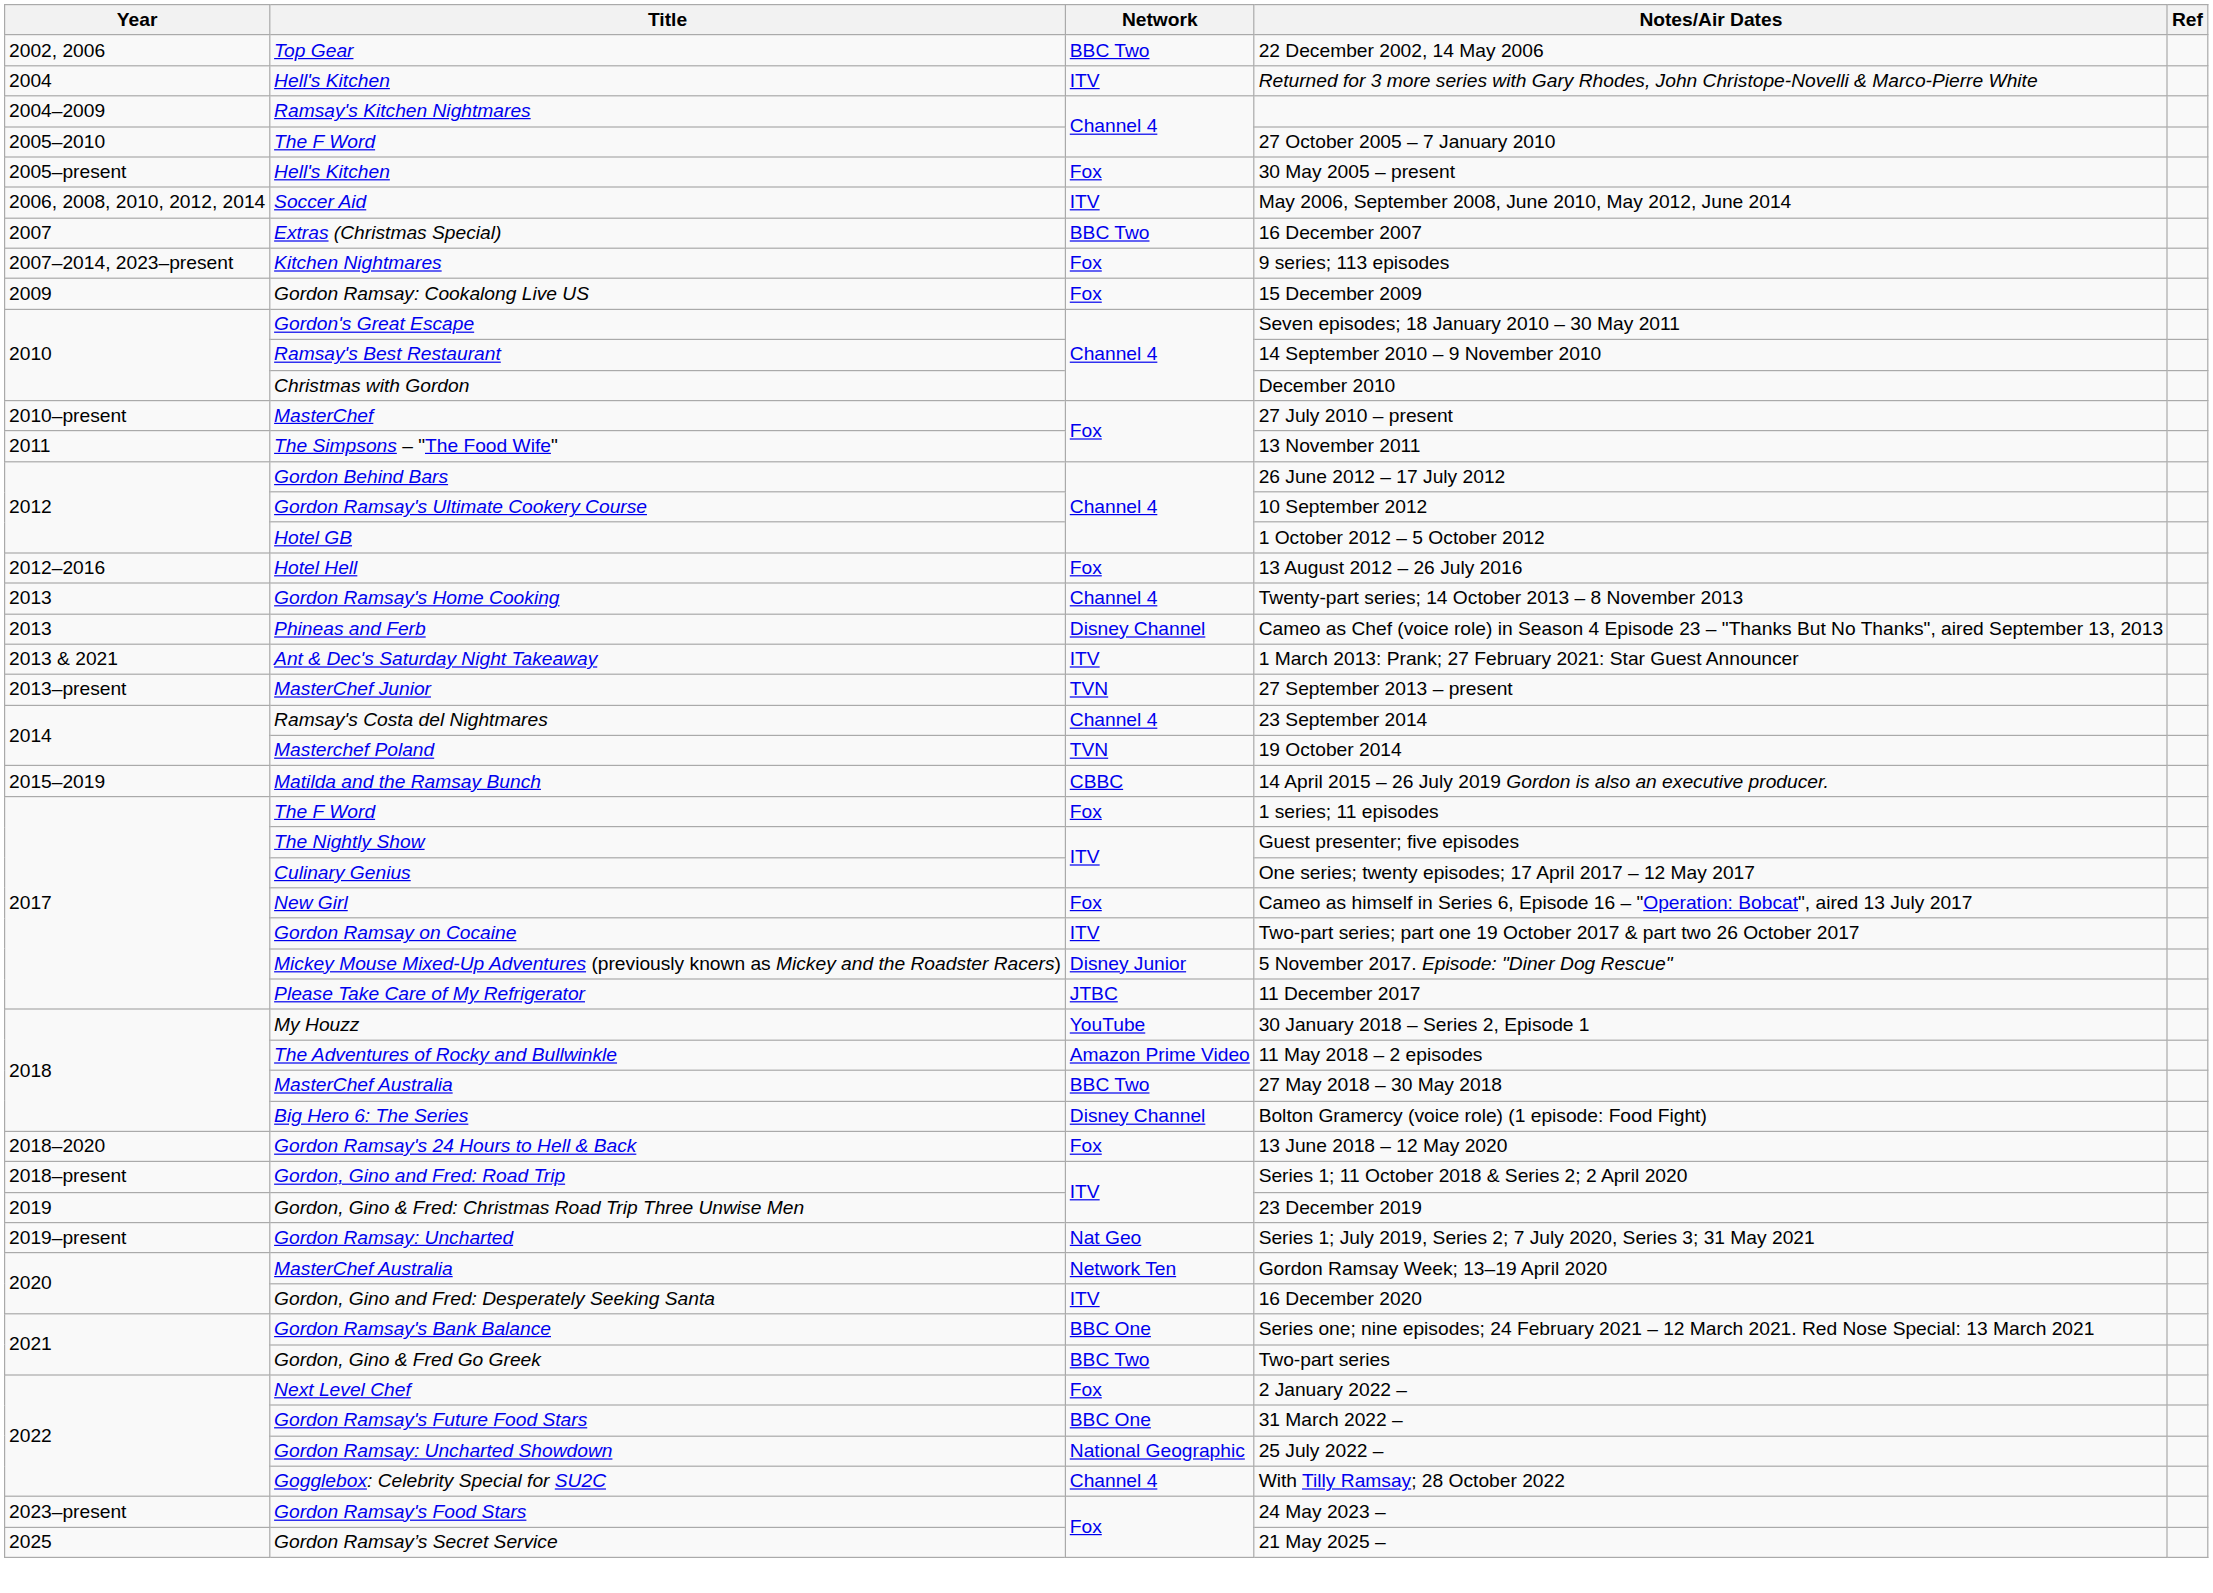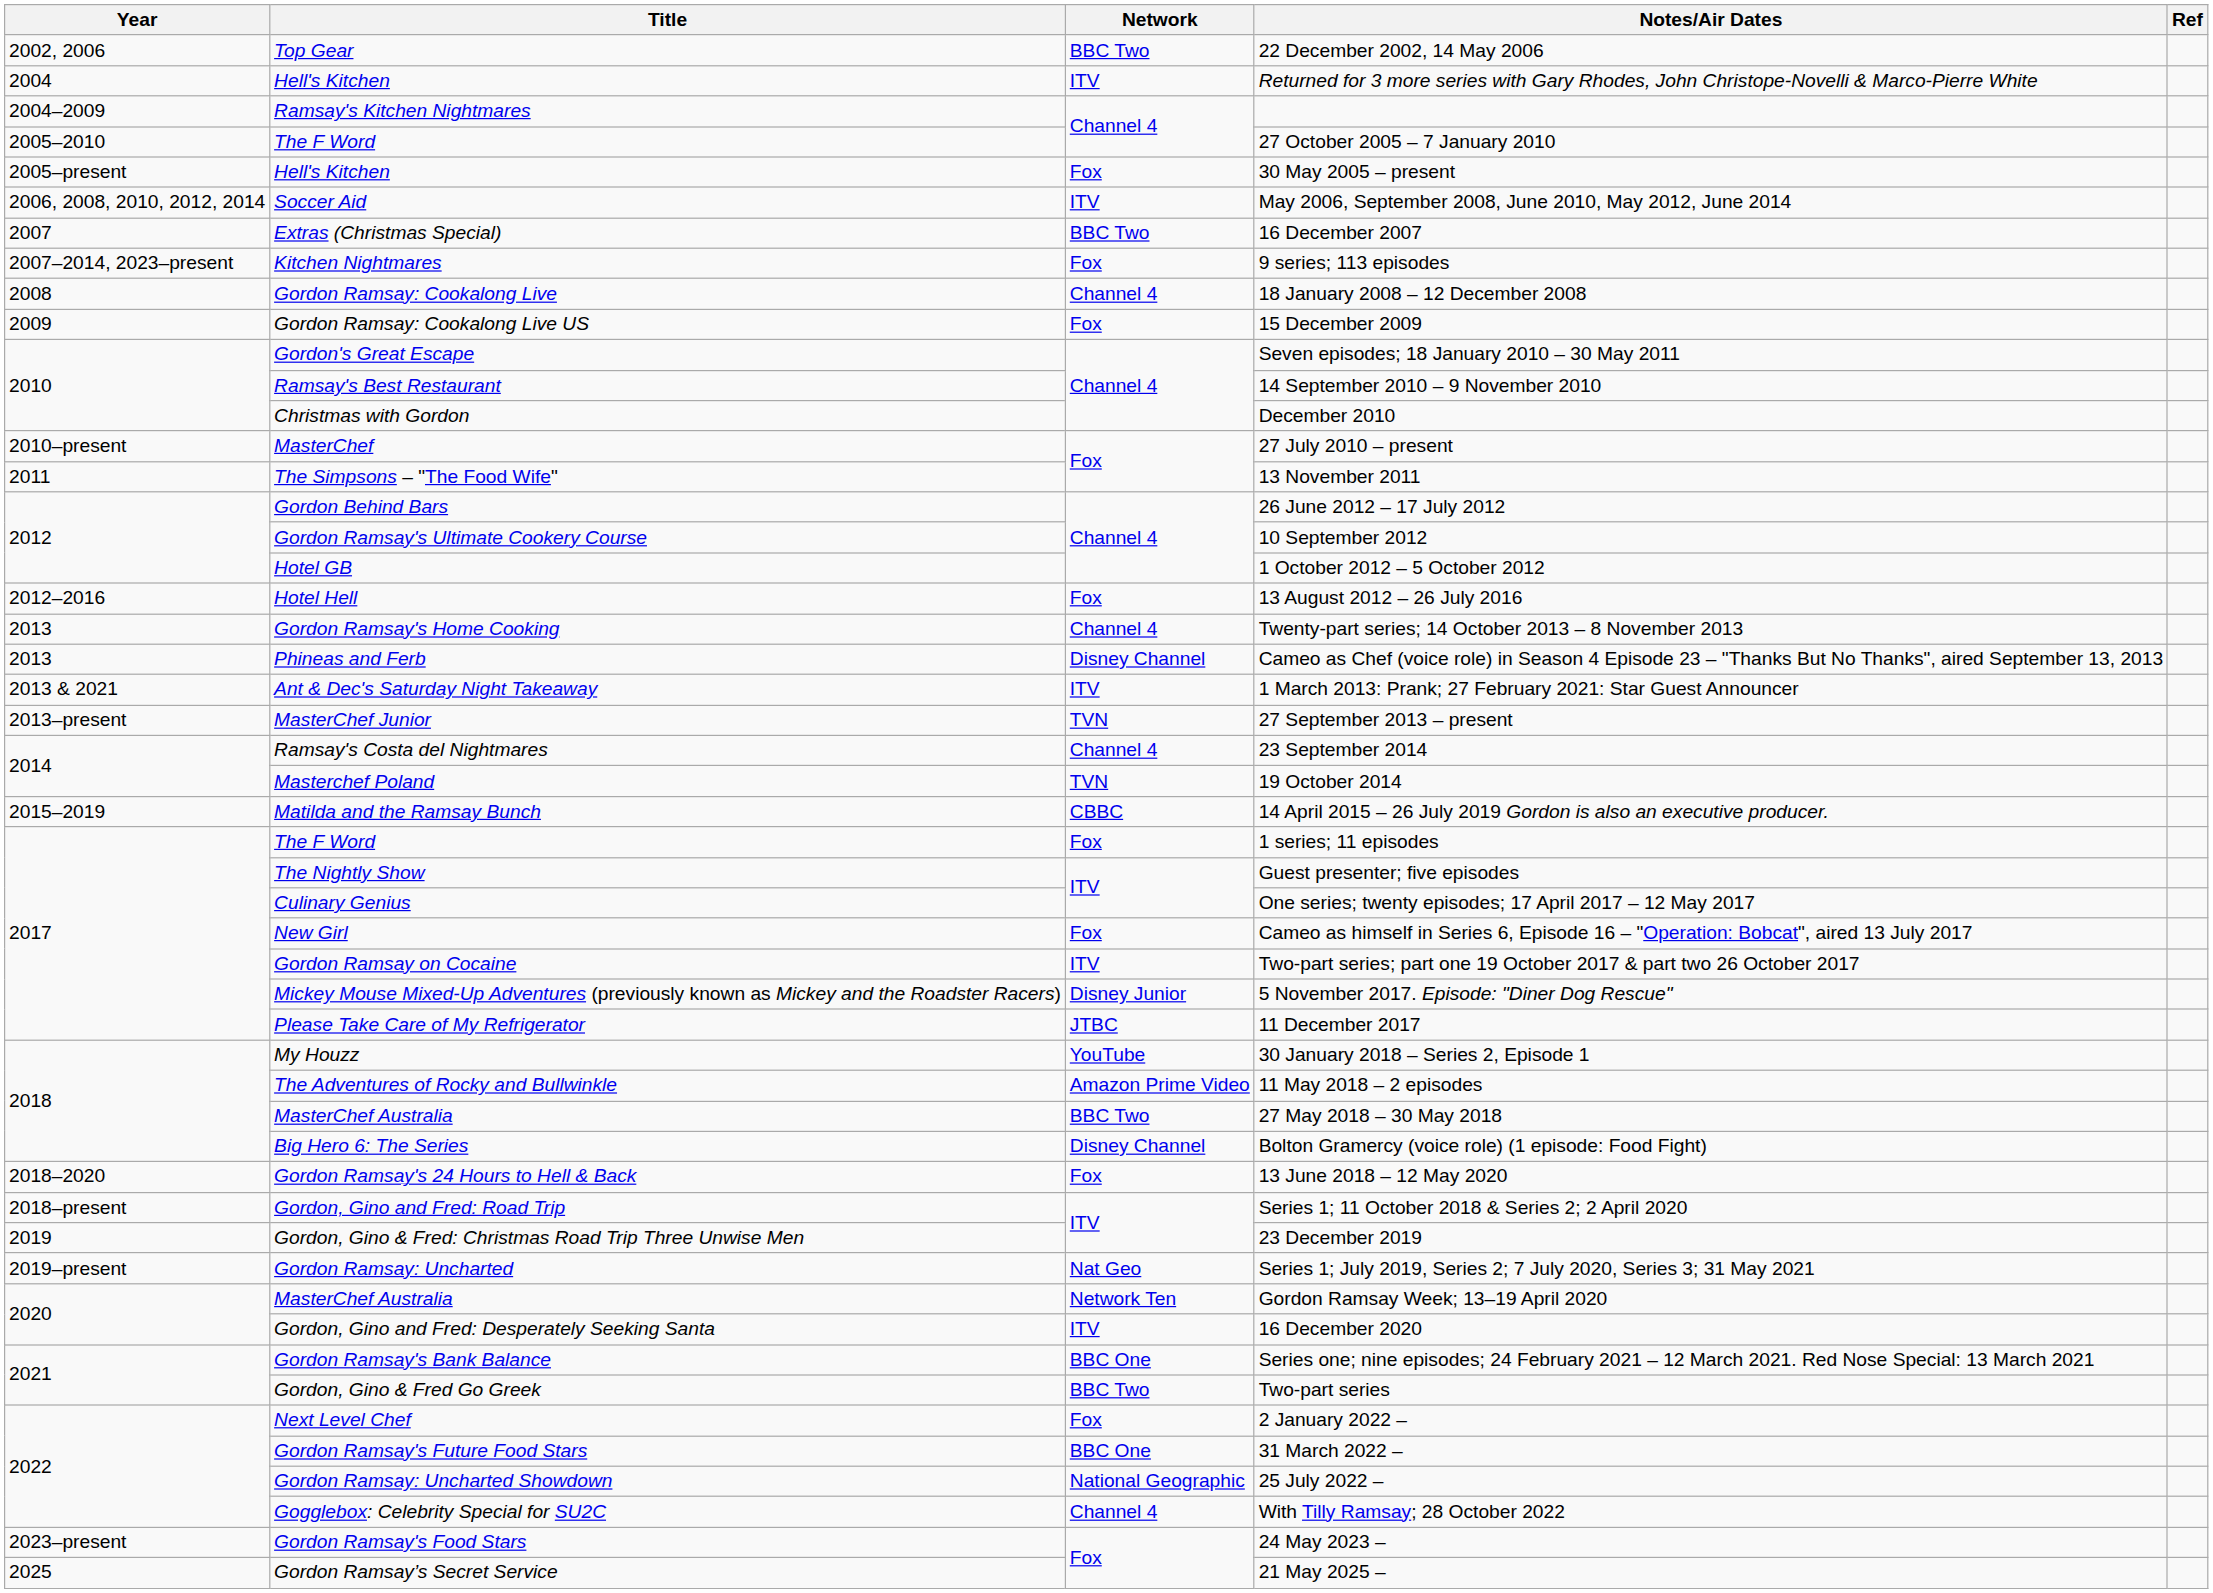+ row: 2008 | Gordon Ramsay: Cookalong Live | Channel 4 | 18 January 2008 – 12 December 2008
